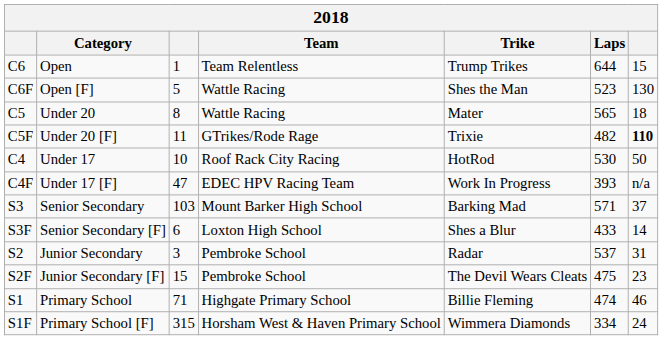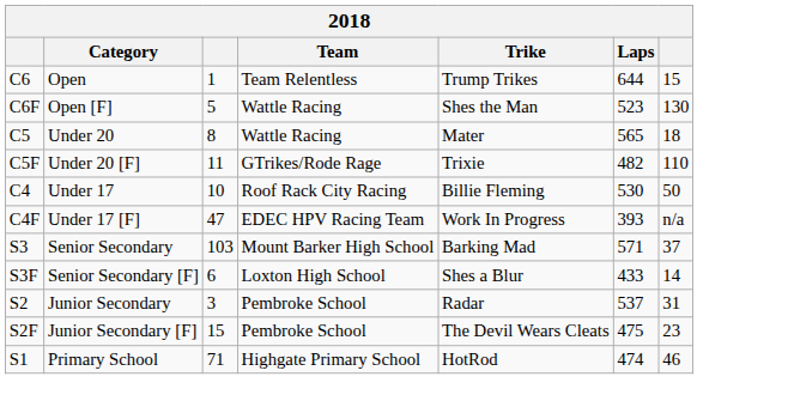C5F | column 7: bold -> normal
C4 | Trike: HotRod -> Billie Fleming
S1 | Trike: Billie Fleming -> HotRod
- row: S1F | Primary School [F] | 315 | Horsham West & Haven Primary School | Wimmera Diamonds | 334 | 24
